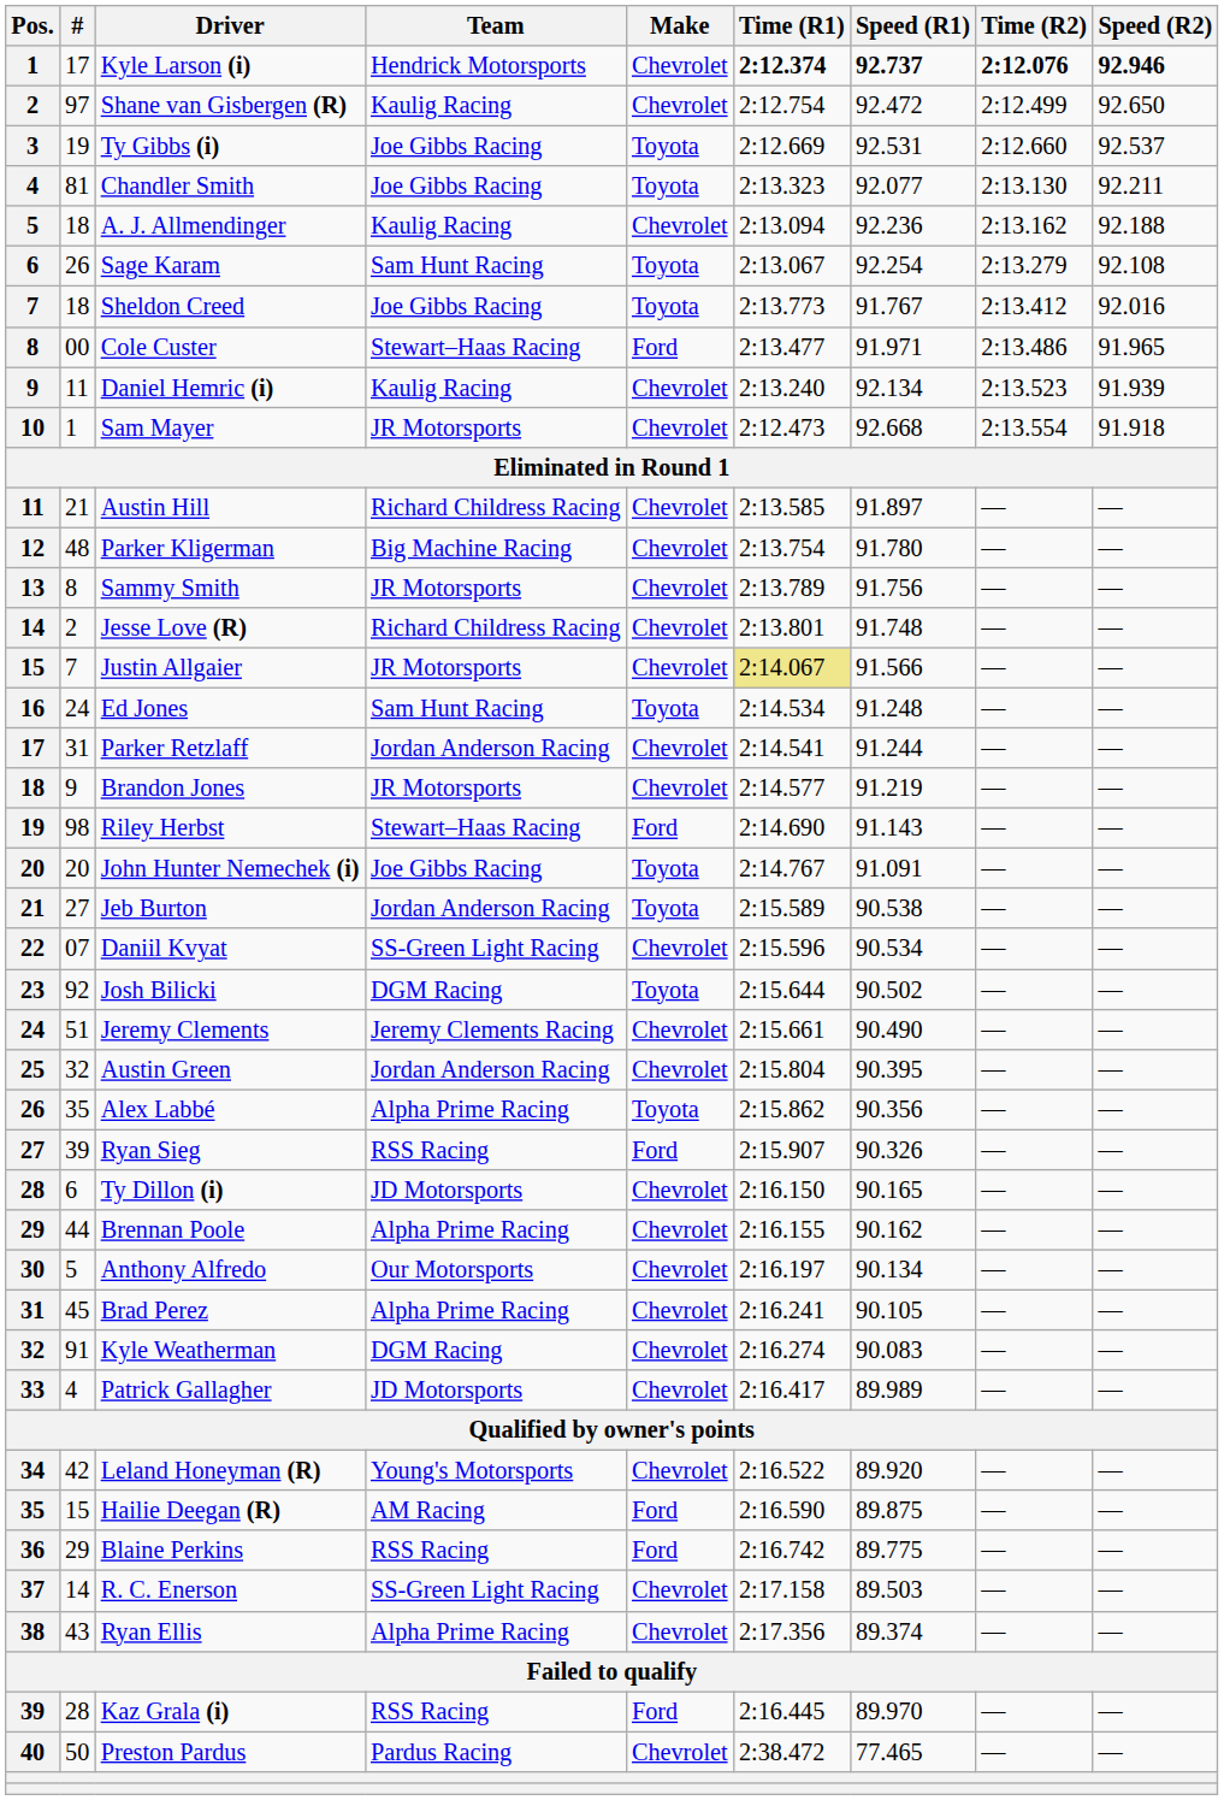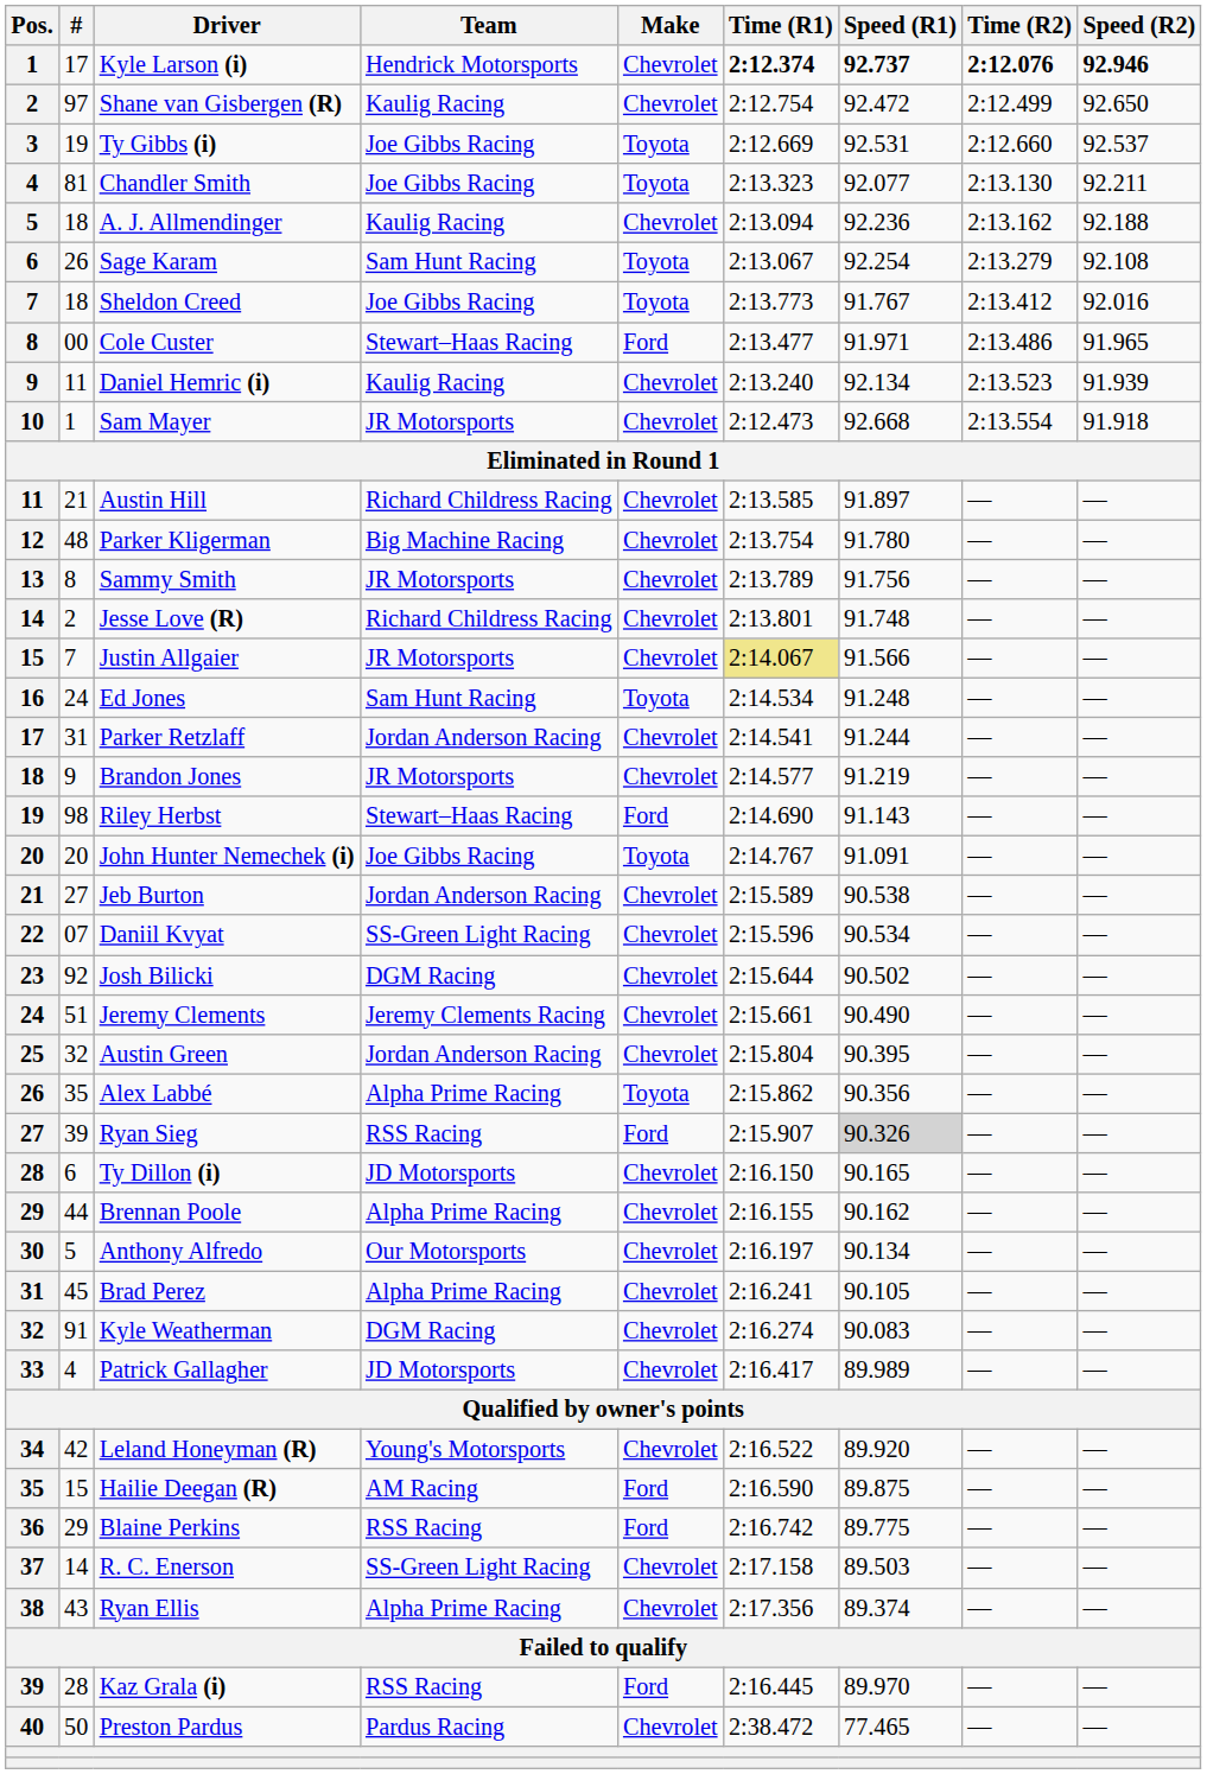Jeb Burton | Make: Toyota -> Chevrolet
Josh Bilicki | Make: Toyota -> Chevrolet
Ryan Sieg | Speed (R1): no background -> lightgrey background
